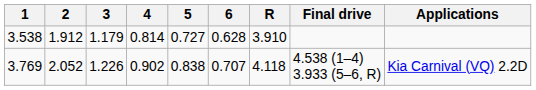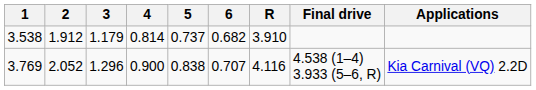3.538 | 5: 0.727 -> 0.737
3.538 | 6: 0.628 -> 0.682
3.769 | 3: 1.226 -> 1.296
3.769 | 4: 0.902 -> 0.900
3.769 | R: 4.118 -> 4.116
